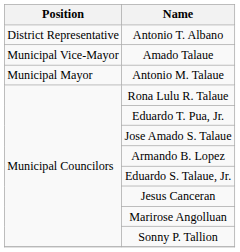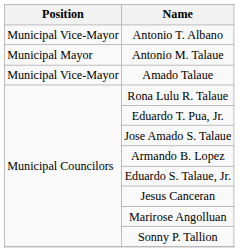Antonio T. Albano | Position: District Representative -> Municipal Vice-Mayor
rows swapped: Antonio M. Talaue <-> Amado Talaue
